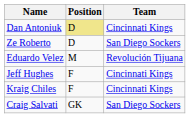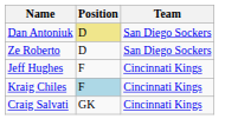Dan Antoniuk | Team: Cincinnati Kings -> San Diego Sockers
- row: Eduardo Velez | M | Revolución Tijuana
Kraig Chiles | Position: no background -> lightblue background
Craig Salvati | Team: San Diego Sockers -> Cincinnati Kings
